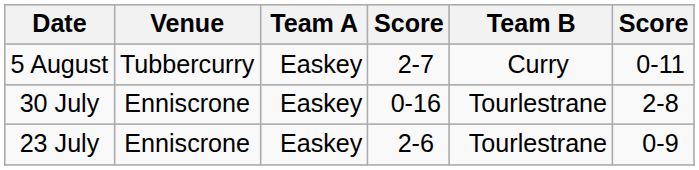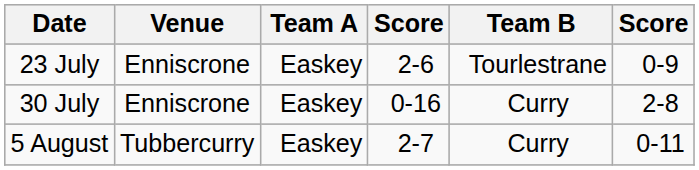rows swapped: 23 July <-> 5 August
30 July | Team B: Tourlestrane -> Curry
